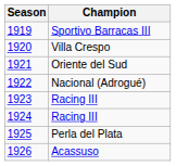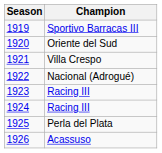1920 | Champion: Villa Crespo -> Oriente del Sud
1921 | Champion: Oriente del Sud -> Villa Crespo
